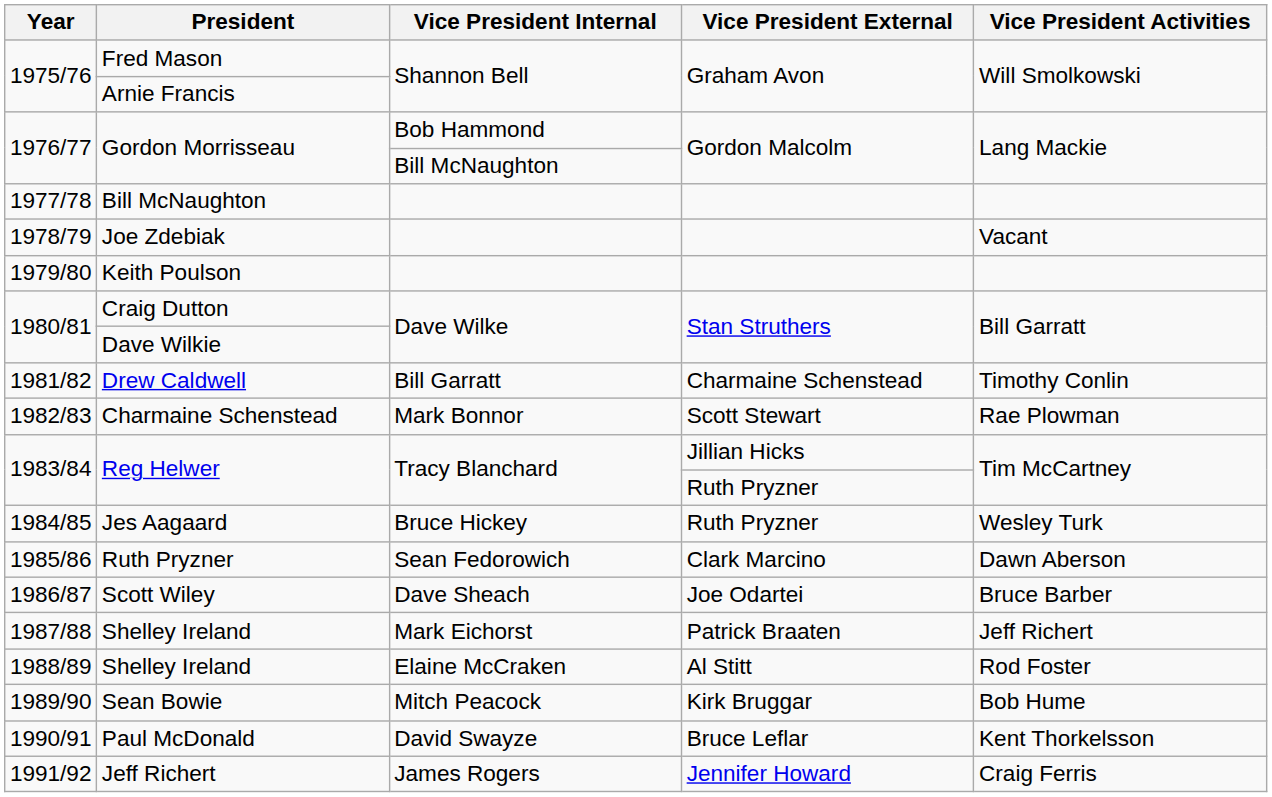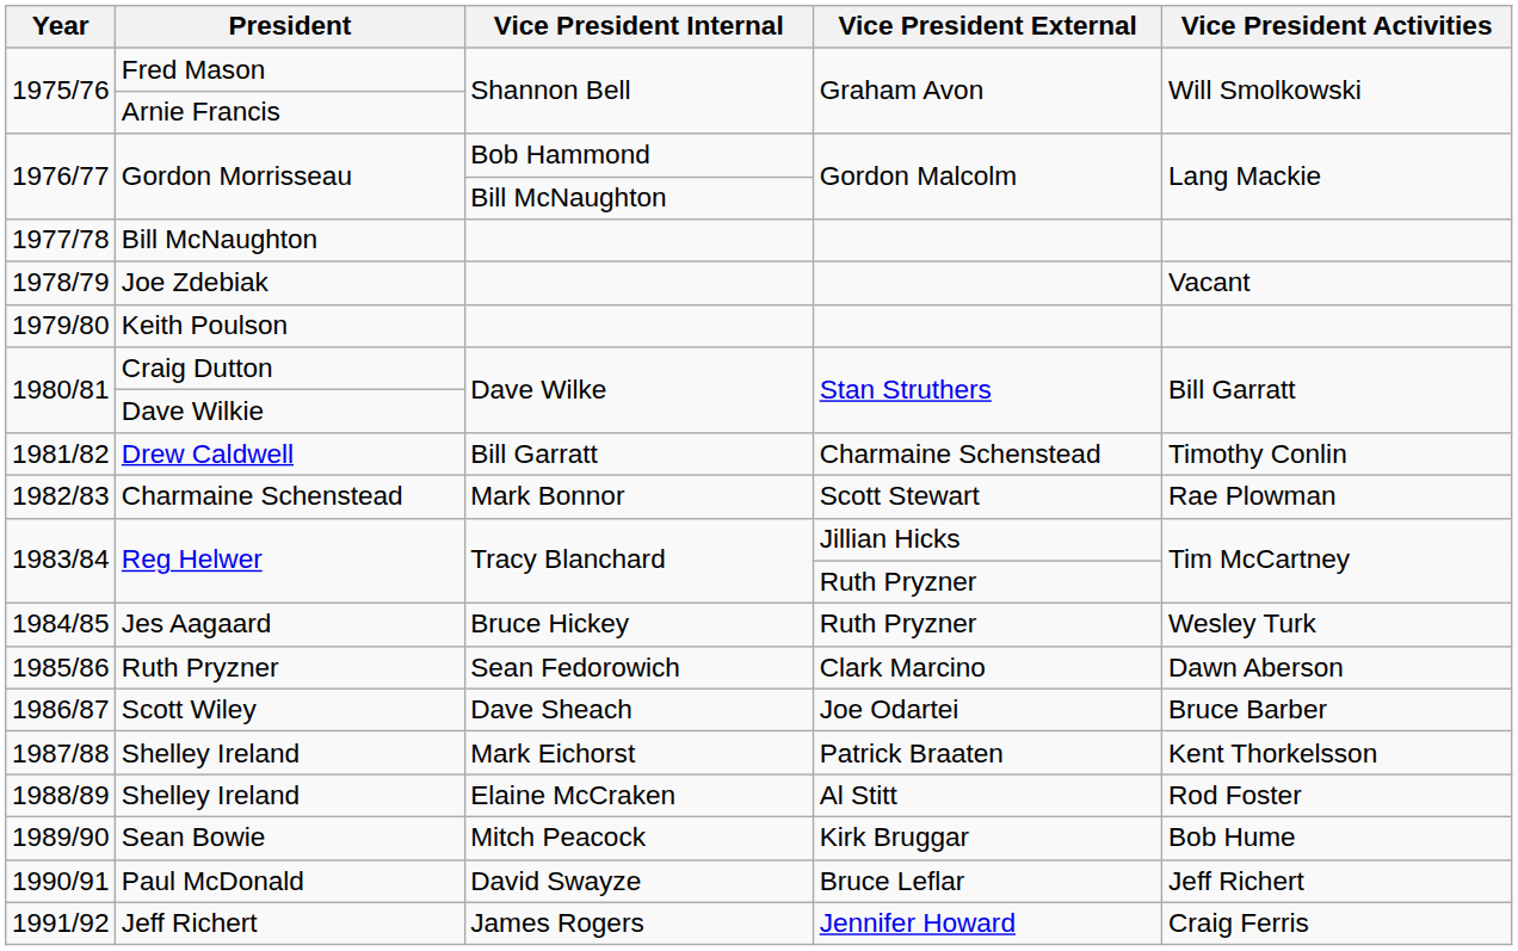Shelley Ireland / Mark Eichorst | Vice President Activities: Jeff Richert -> Kent Thorkelsson
Paul McDonald | Vice President Activities: Kent Thorkelsson -> Jeff Richert
